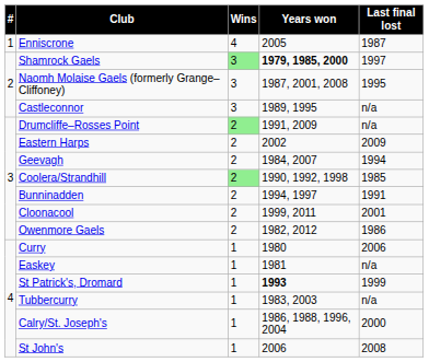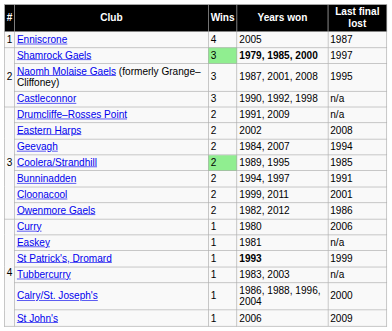Castleconnor | Years won: 1989, 1995 -> 1990, 1992, 1998
Drumcliffe–Rosses Point | Wins: lightgreen background -> no background
Eastern Harps | Last final lost: 2009 -> 2008
Coolera/Strandhill | Years won: 1990, 1992, 1998 -> 1989, 1995
St John's | Last final lost: 2008 -> 2009
